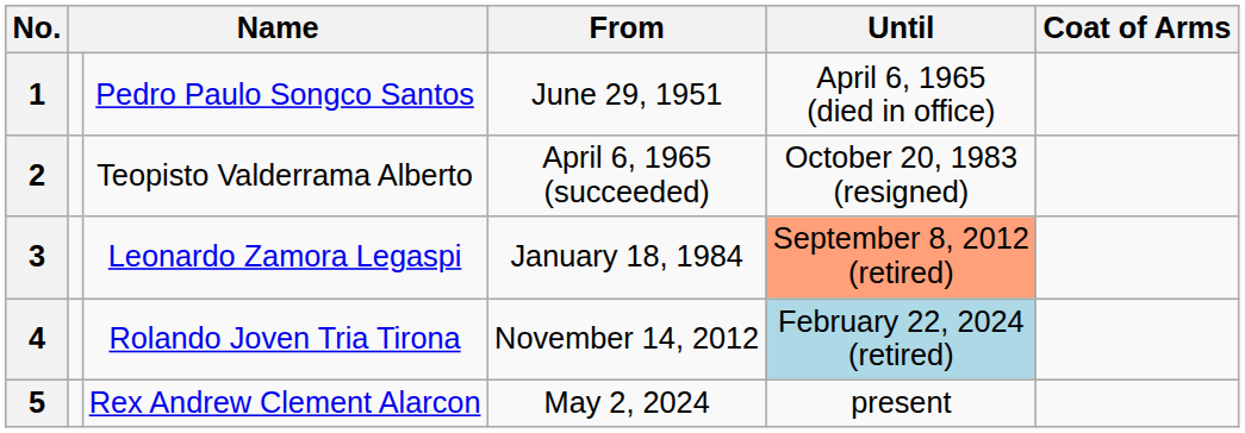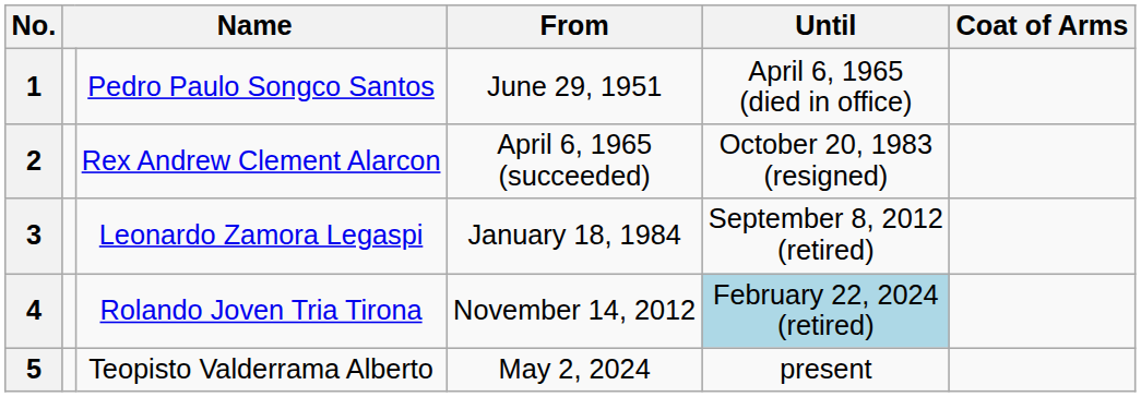2 | column 3: Teopisto Valderrama Alberto -> Rex Andrew Clement Alarcon
3 | Until: lightsalmon background -> no background
5 | column 3: Rex Andrew Clement Alarcon -> Teopisto Valderrama Alberto
